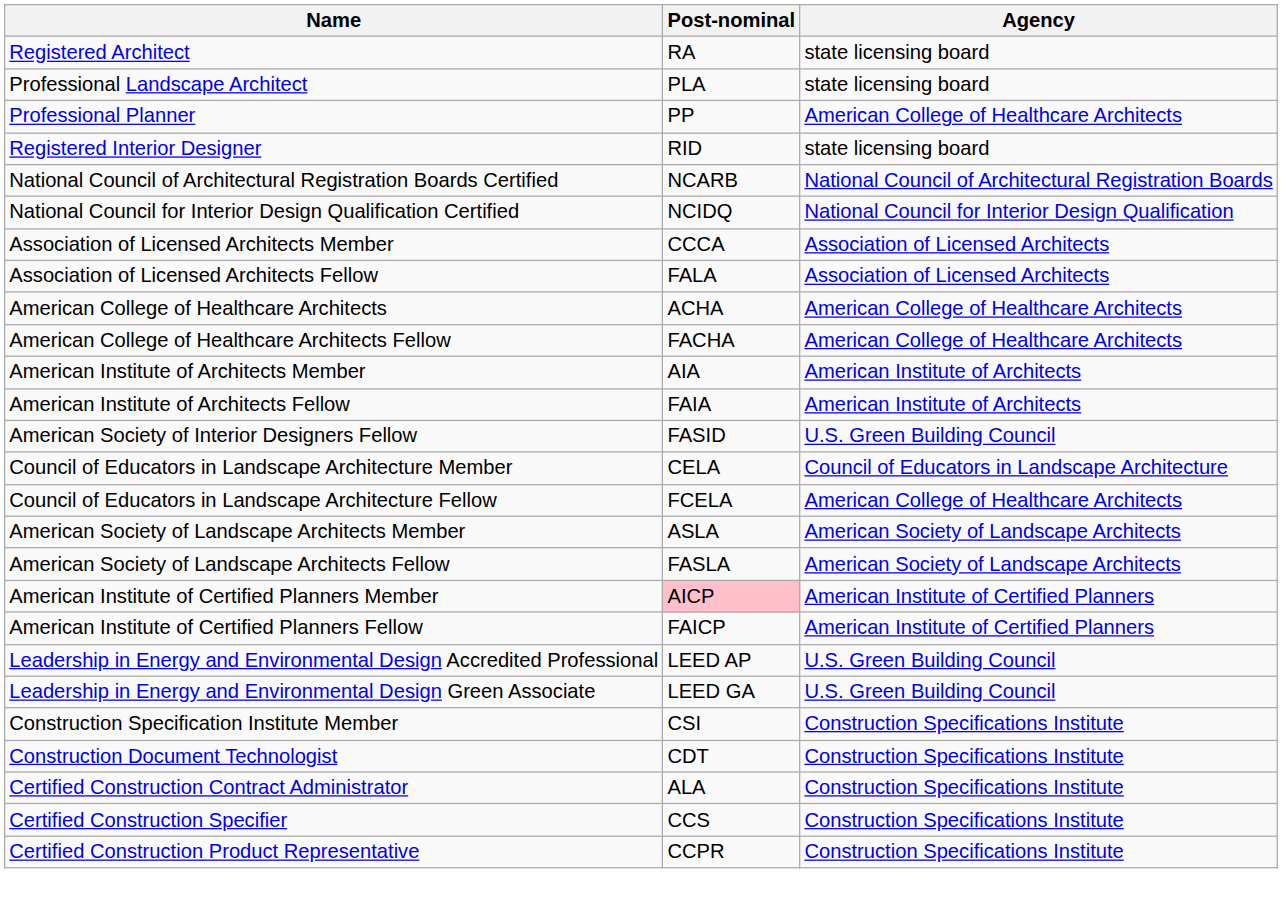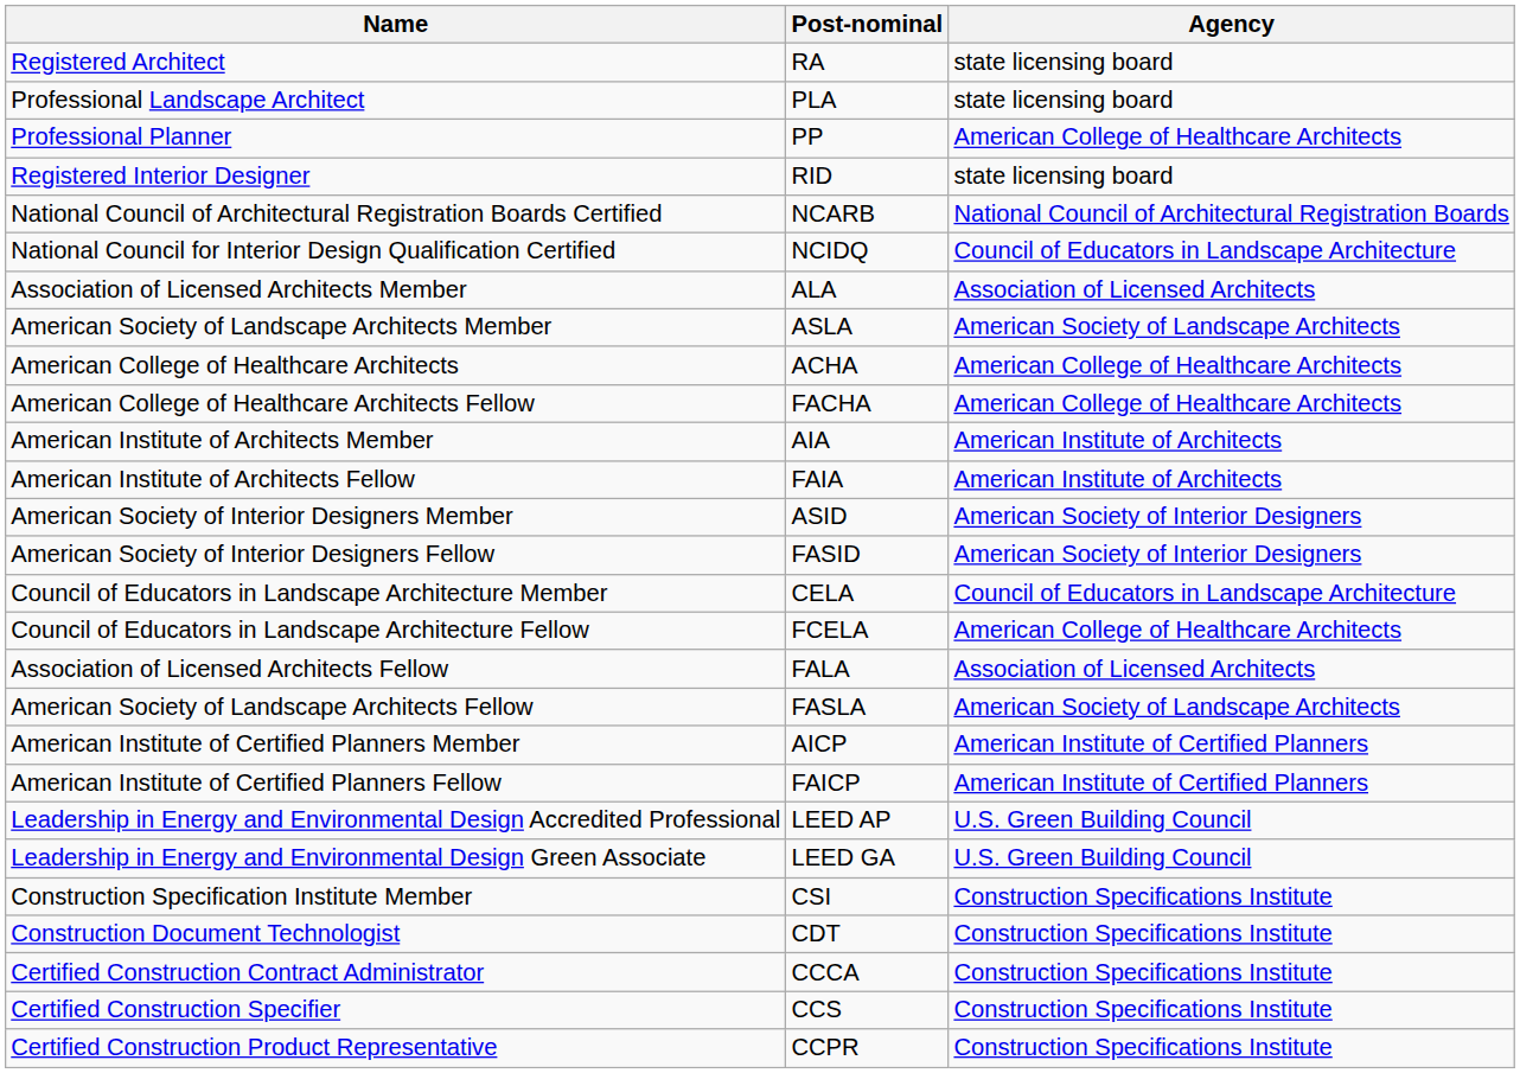National Council for Interior Design Qualification Certified | Agency: National Council for Interior Design Qualification -> Council of Educators in Landscape Architecture
Association of Licensed Architects Member | Post-nominal: CCCA -> ALA
rows swapped: Association of Licensed Architects Fellow <-> American Society of Landscape Architects Member
+ row: American Society of Interior Designers Member | ASID | American Society of Interior Designers
American Society of Interior Designers Fellow | Agency: U.S. Green Building Council -> American Society of Interior Designers
American Institute of Certified Planners Member | Post-nominal: pink background -> no background
Certified Construction Contract Administrator | Post-nominal: ALA -> CCCA
